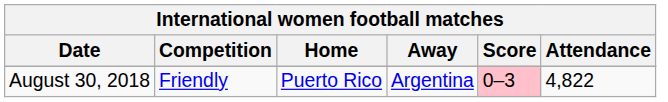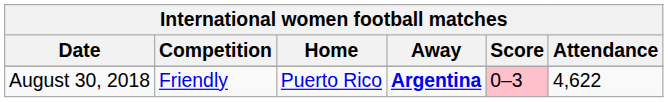August 30, 2018 | Away: normal -> bold
August 30, 2018 | Attendance: 4,822 -> 4,622
